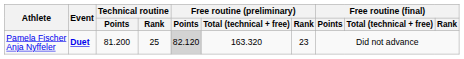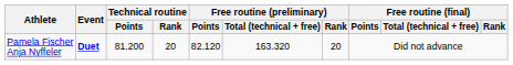Pamela Fischer Anja Nyffeler | Technical routine / Rank: 25 -> 20
Pamela Fischer Anja Nyffeler | Free routine (preliminary) / Points: lightgrey background -> no background
Pamela Fischer Anja Nyffeler | Free routine (preliminary) / Rank: 23 -> 20
